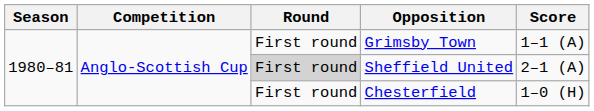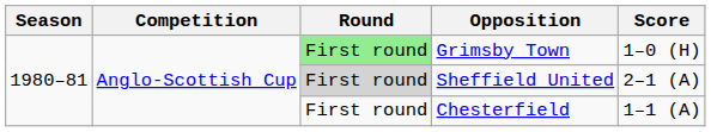Grimsby Town | Round: no background -> lightgreen background
Grimsby Town | Score: 1–1 (A) -> 1–0 (H)
Chesterfield | Score: 1–0 (H) -> 1–1 (A)
